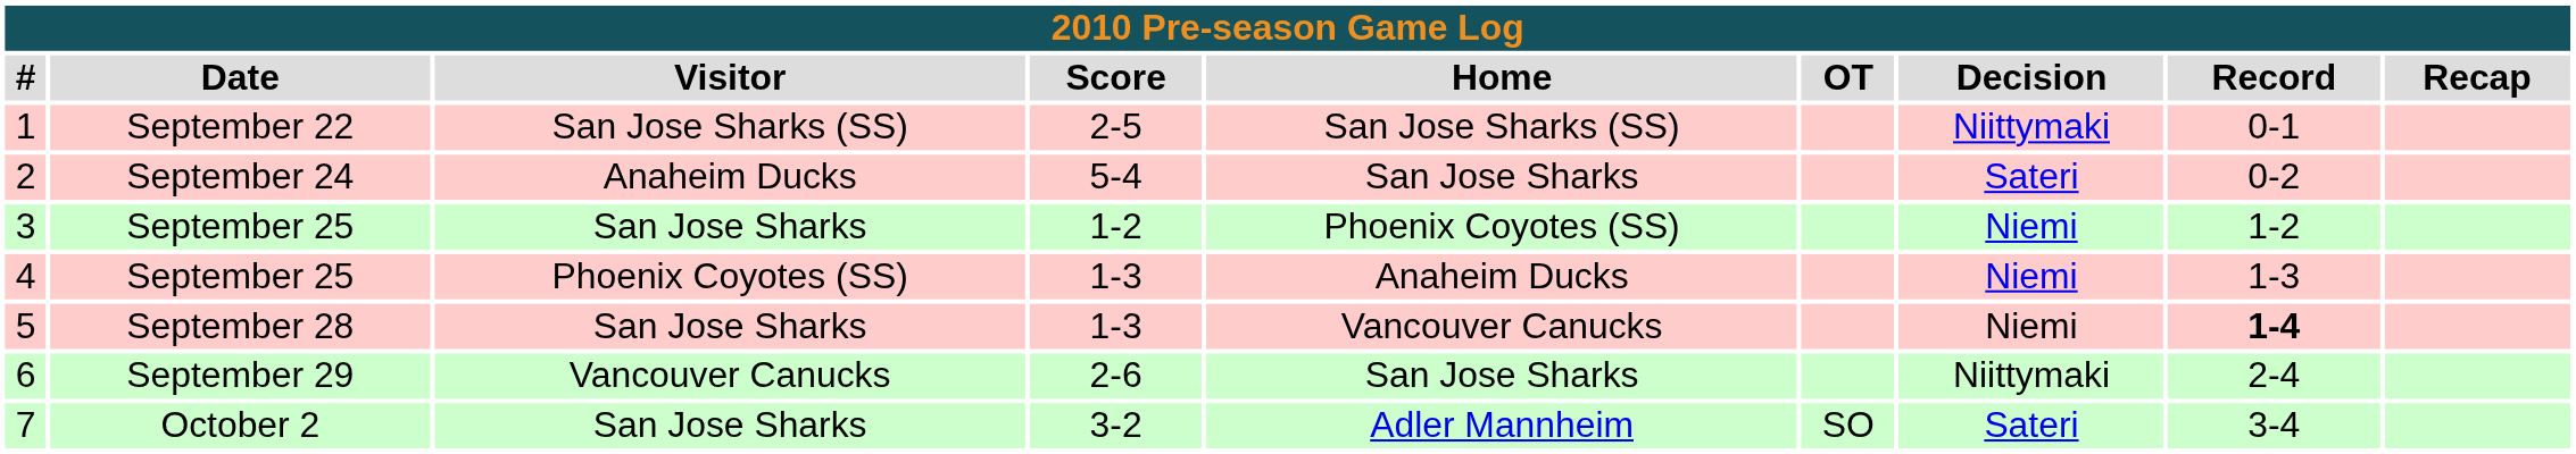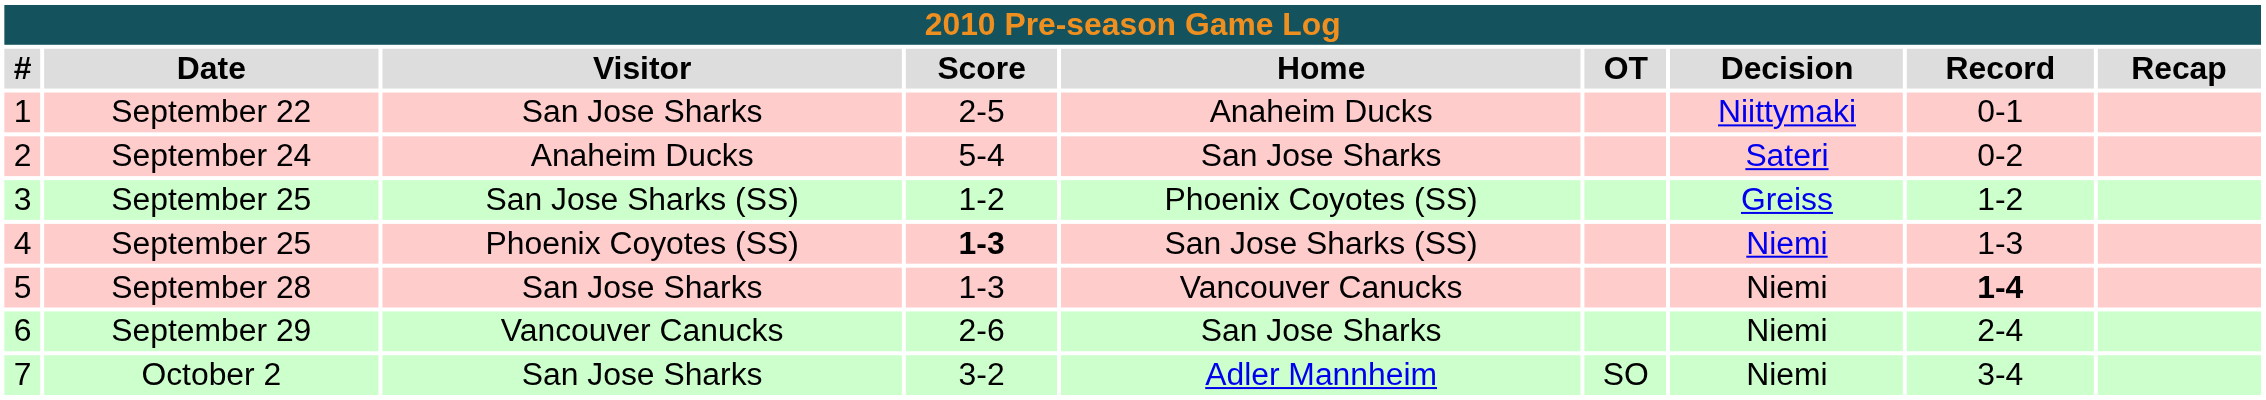1 | Visitor: San Jose Sharks (SS) -> San Jose Sharks
1 | Home: San Jose Sharks (SS) -> Anaheim Ducks
3 | Visitor: San Jose Sharks -> San Jose Sharks (SS)
3 | Decision: Niemi -> Greiss
4 | Score: normal -> bold
4 | Home: Anaheim Ducks -> San Jose Sharks (SS)
6 | Decision: Niittymaki -> Niemi
7 | Decision: Sateri -> Niemi
